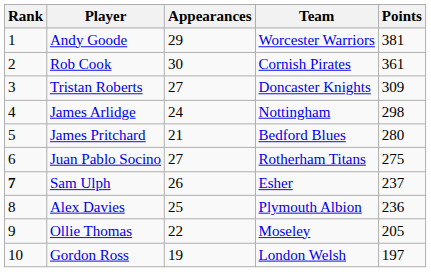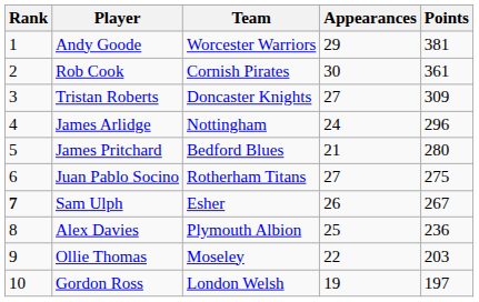columns swapped: Team <-> Appearances
James Arlidge | Points: 298 -> 296
Sam Ulph | Points: 237 -> 267
Ollie Thomas | Points: 205 -> 203
